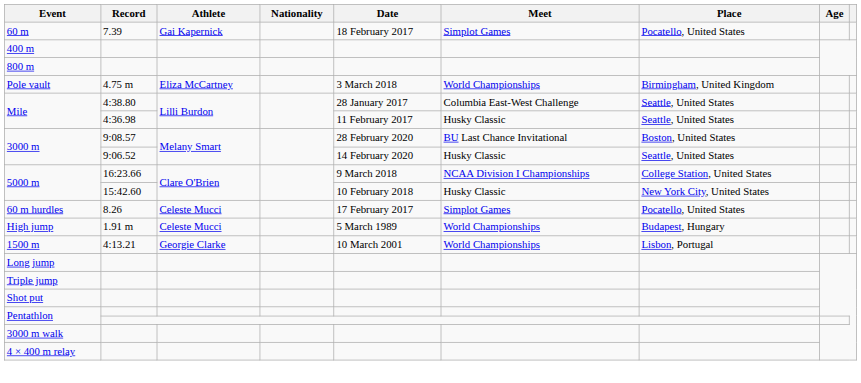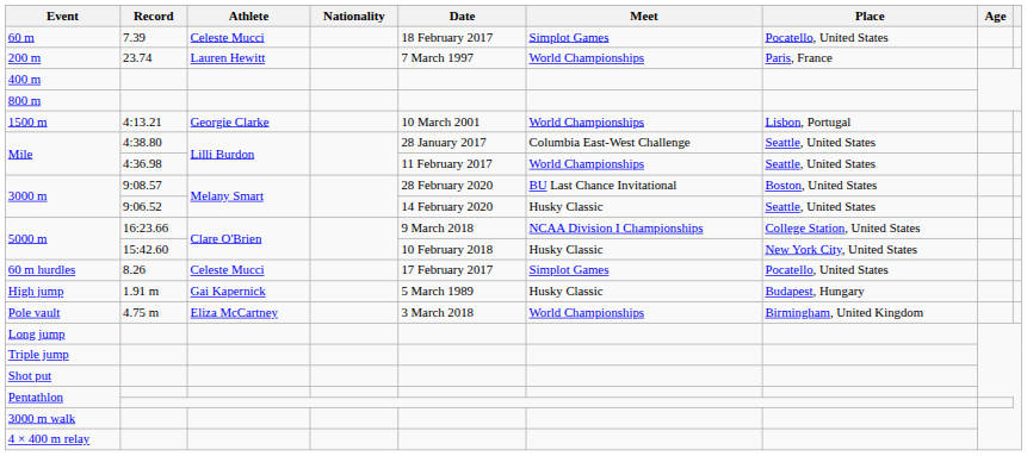60 m | Athlete: Gai Kapernick -> Celeste Mucci
+ row: 200 m | 23.74 | Lauren Hewitt | 7 March 1997 | World Championships | Paris, France
rows swapped: 1500 m <-> Pole vault
Mile / 4:36.98 | Meet: Husky Classic -> World Championships
High jump | Athlete: Celeste Mucci -> Gai Kapernick
High jump | Meet: World Championships -> Husky Classic
